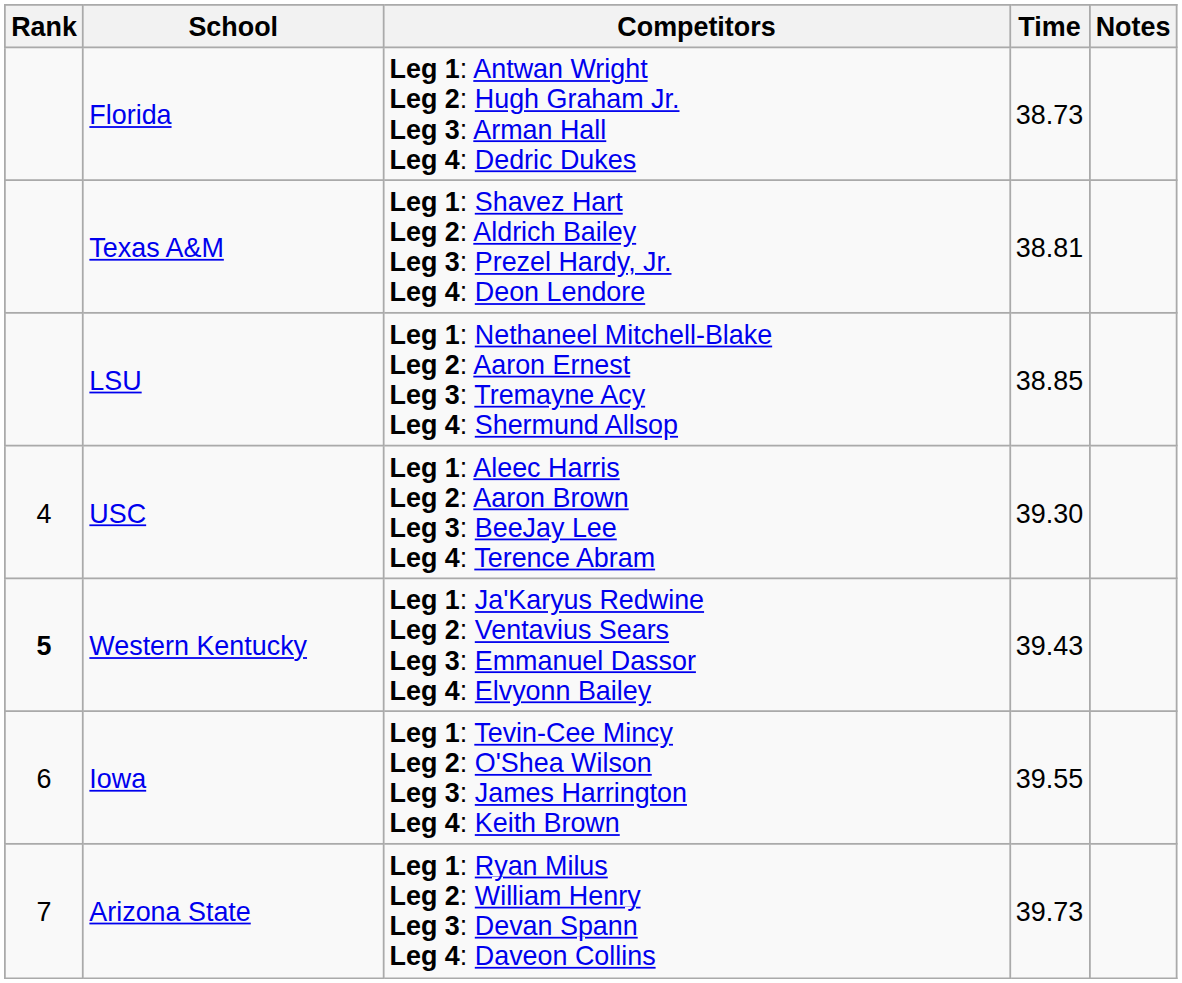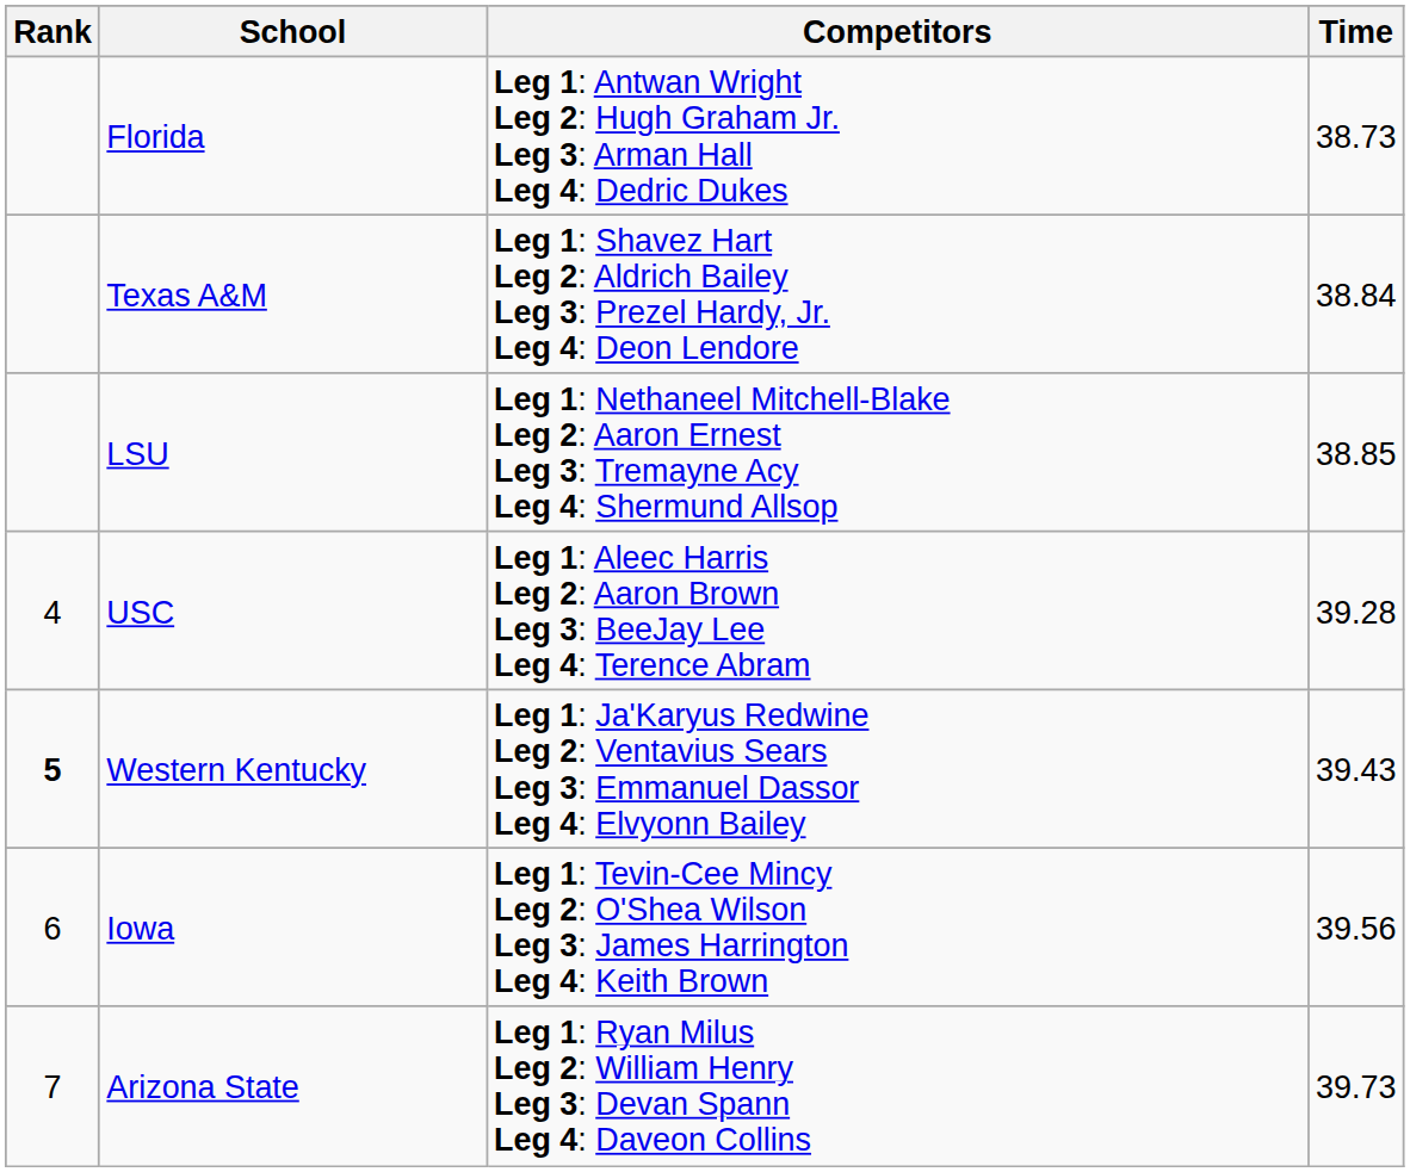- column: Notes
Texas A&M | Time: 38.81 -> 38.84
USC | Time: 39.30 -> 39.28
Iowa | Time: 39.55 -> 39.56
